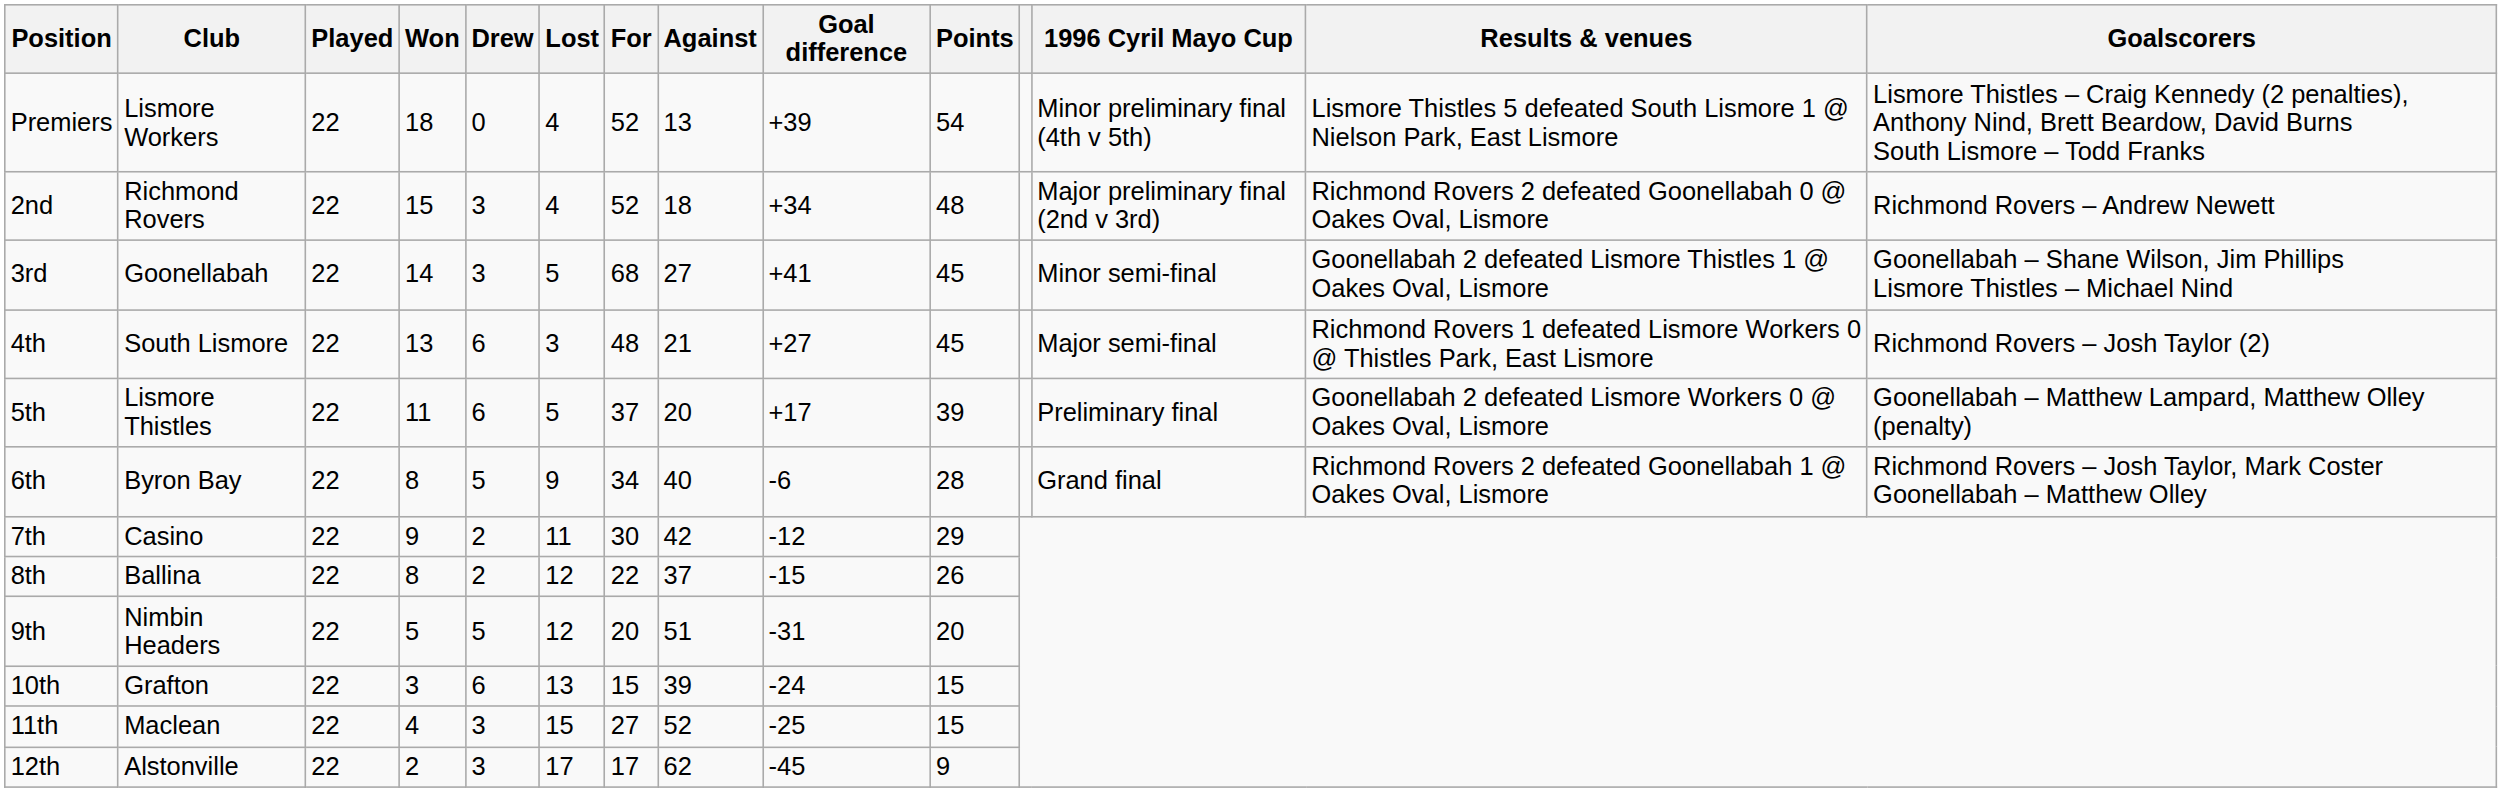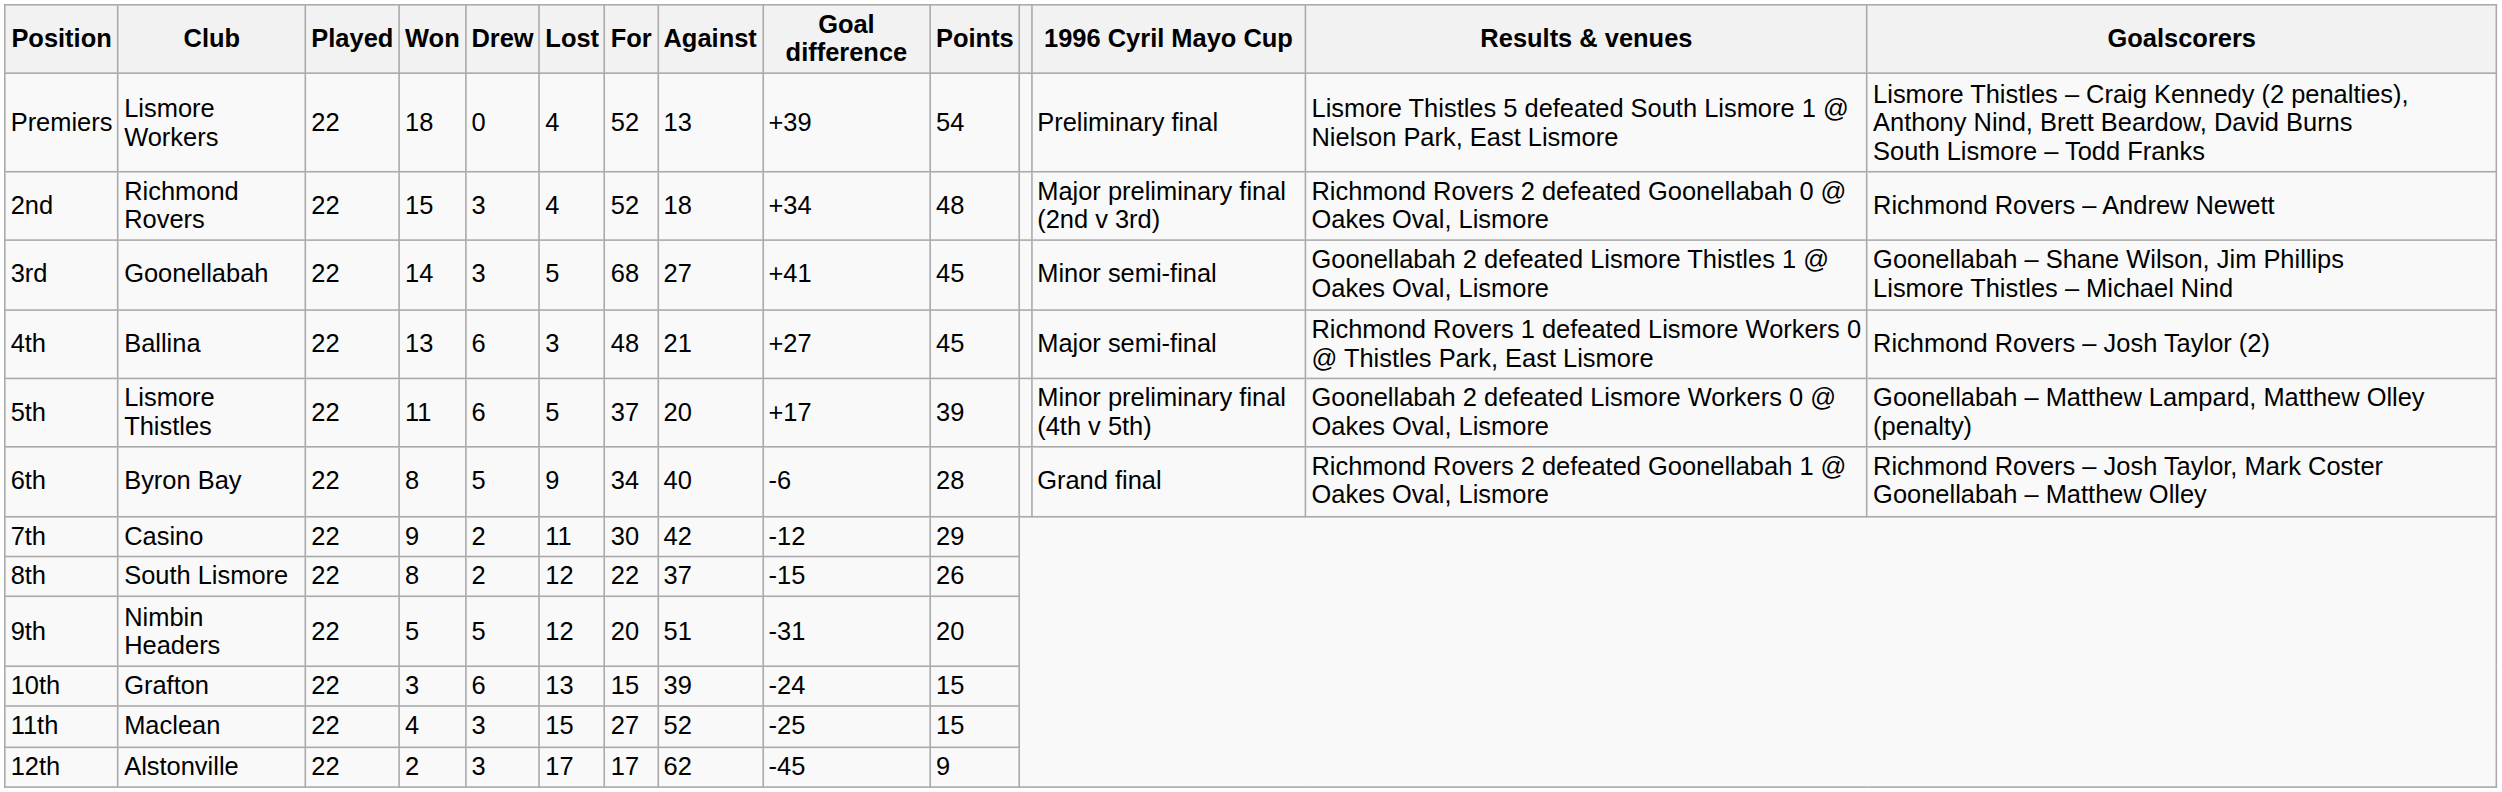Premiers | 1996 Cyril Mayo Cup: Minor preliminary final (4th v 5th) -> Preliminary final
4th | Club: South Lismore -> Ballina
5th | 1996 Cyril Mayo Cup: Preliminary final -> Minor preliminary final (4th v 5th)
8th | Club: Ballina -> South Lismore
